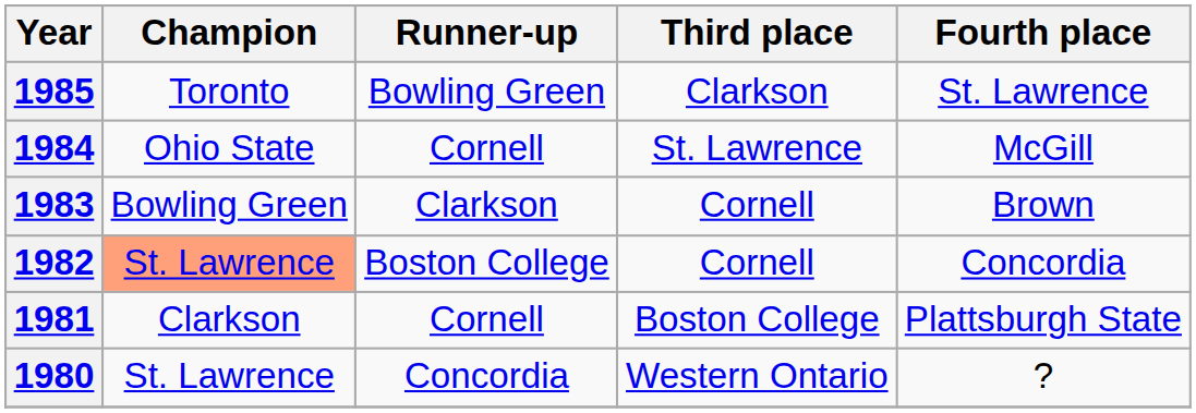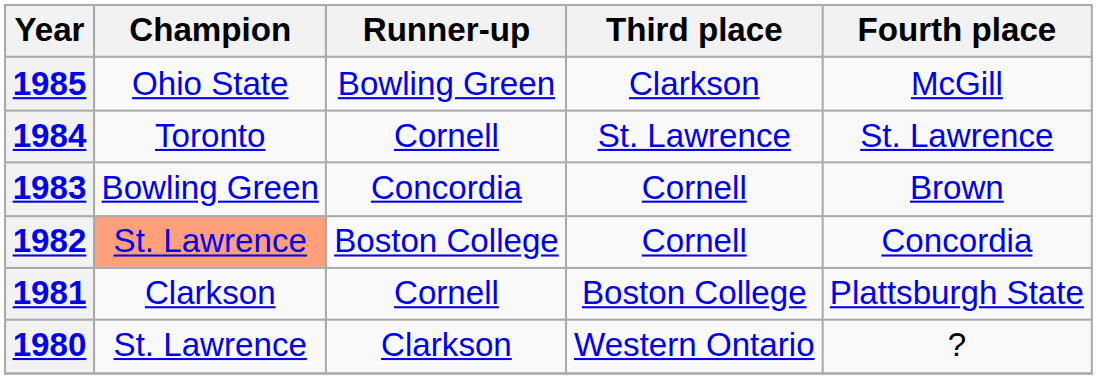1985 | Champion: Toronto -> Ohio State
1985 | Fourth place: St. Lawrence -> McGill
1984 | Champion: Ohio State -> Toronto
1984 | Fourth place: McGill -> St. Lawrence
1983 | Runner-up: Clarkson -> Concordia
1980 | Runner-up: Concordia -> Clarkson
